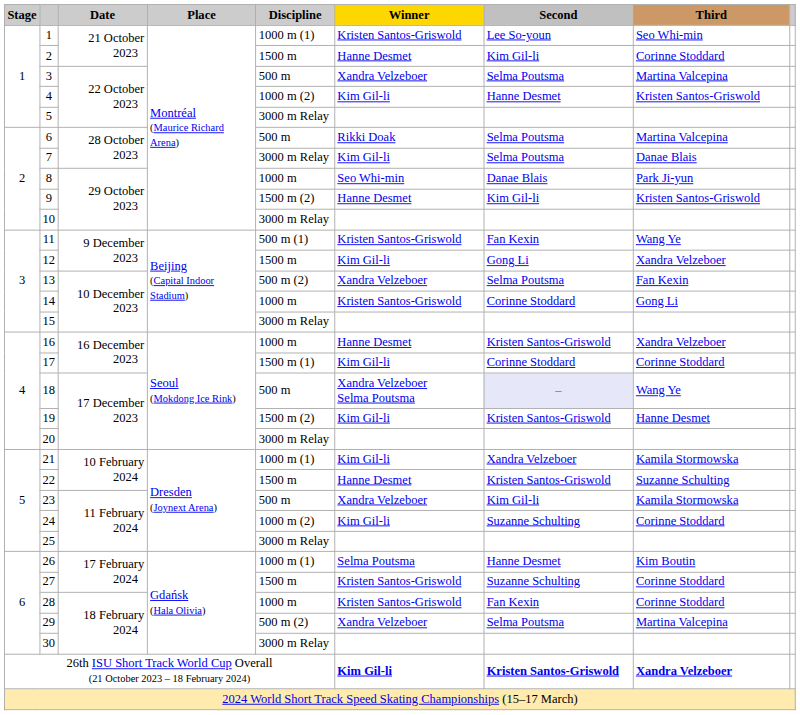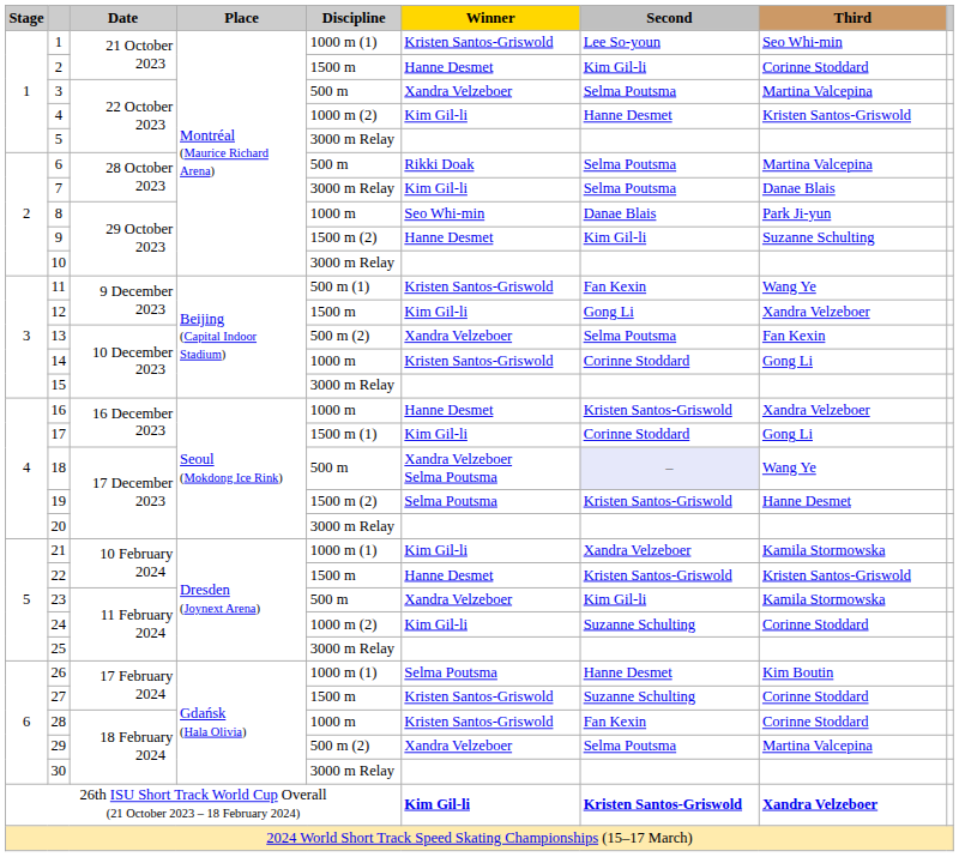9 | Third: Kristen Santos-Griswold -> Suzanne Schulting
17 | Third: Corinne Stoddard -> Gong Li
19 | Winner: Kim Gil-li -> Selma Poutsma
22 | Third: Suzanne Schulting -> Kristen Santos-Griswold
